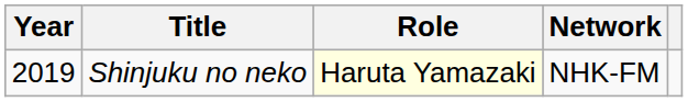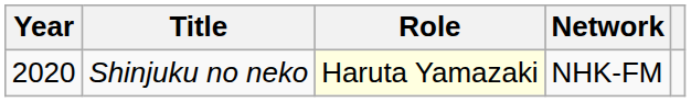Shinjuku no neko | Year: 2019 -> 2020
